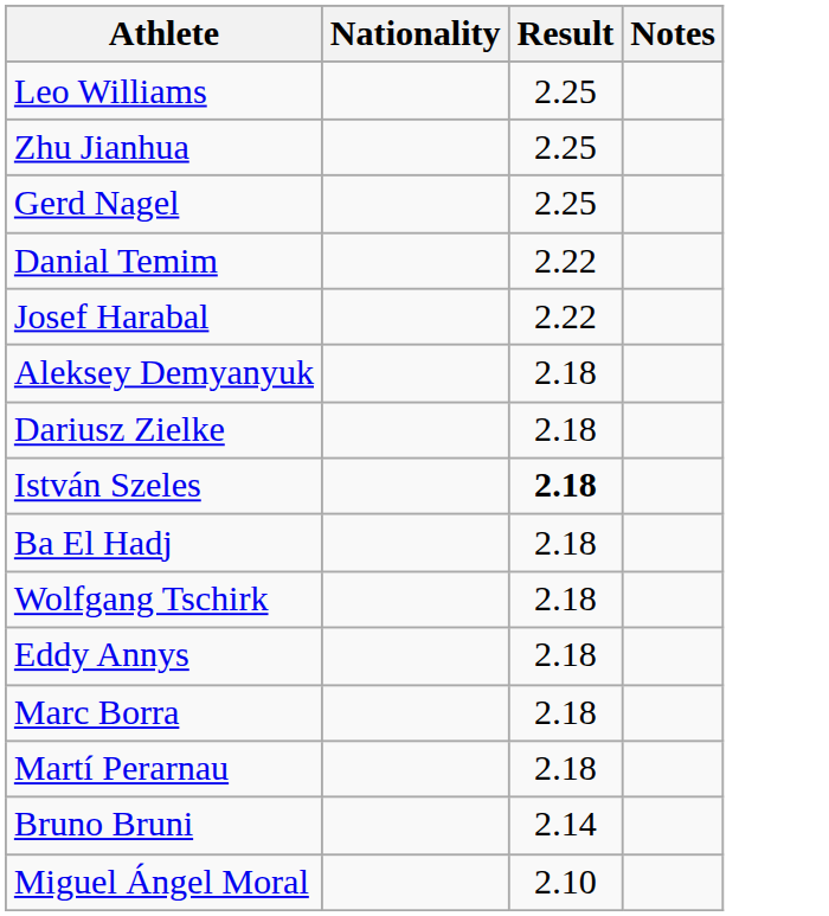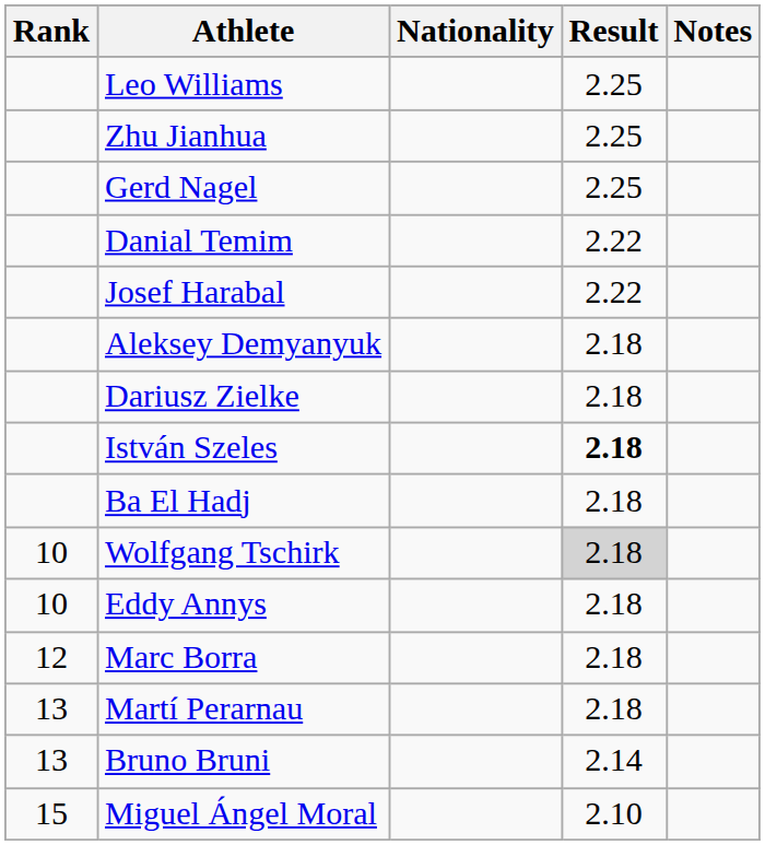+ column: Rank | 10 | 10 | 12 | 13 | 13 | 15
Wolfgang Tschirk | Result: no background -> lightgrey background
